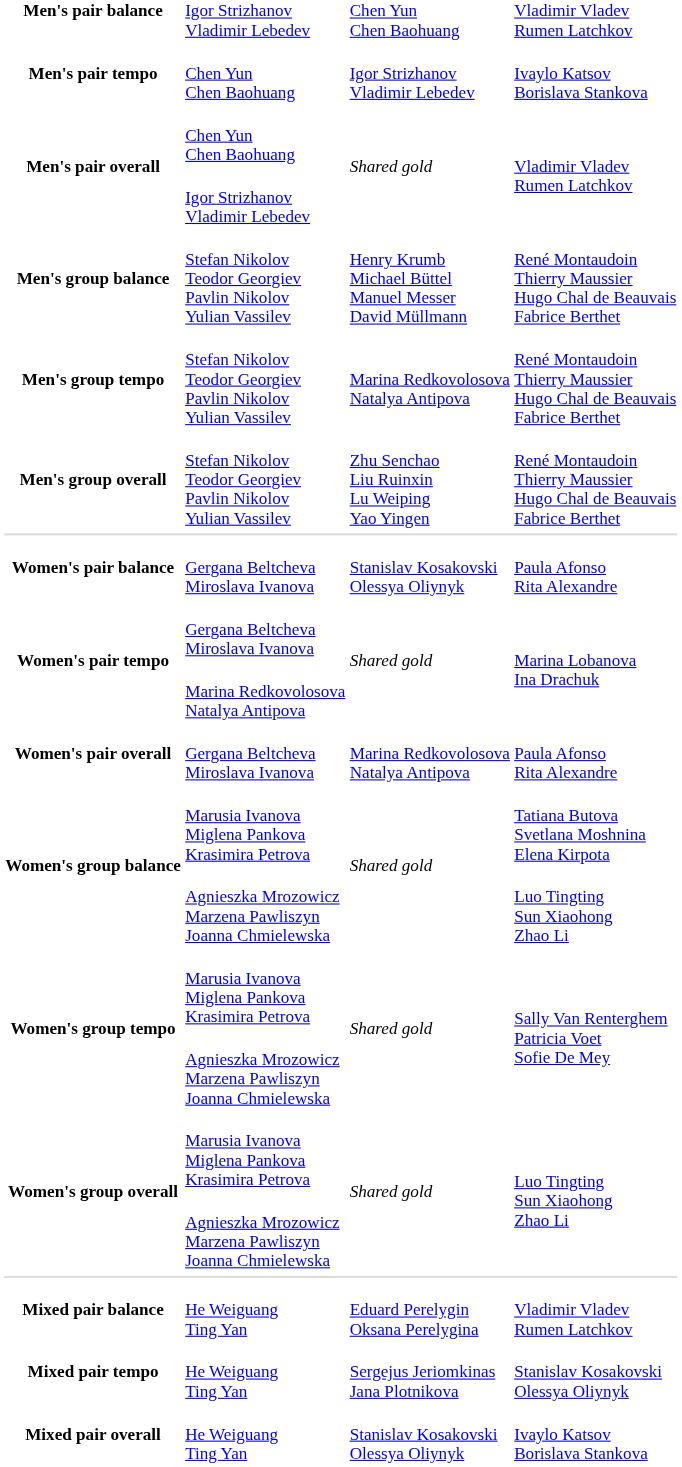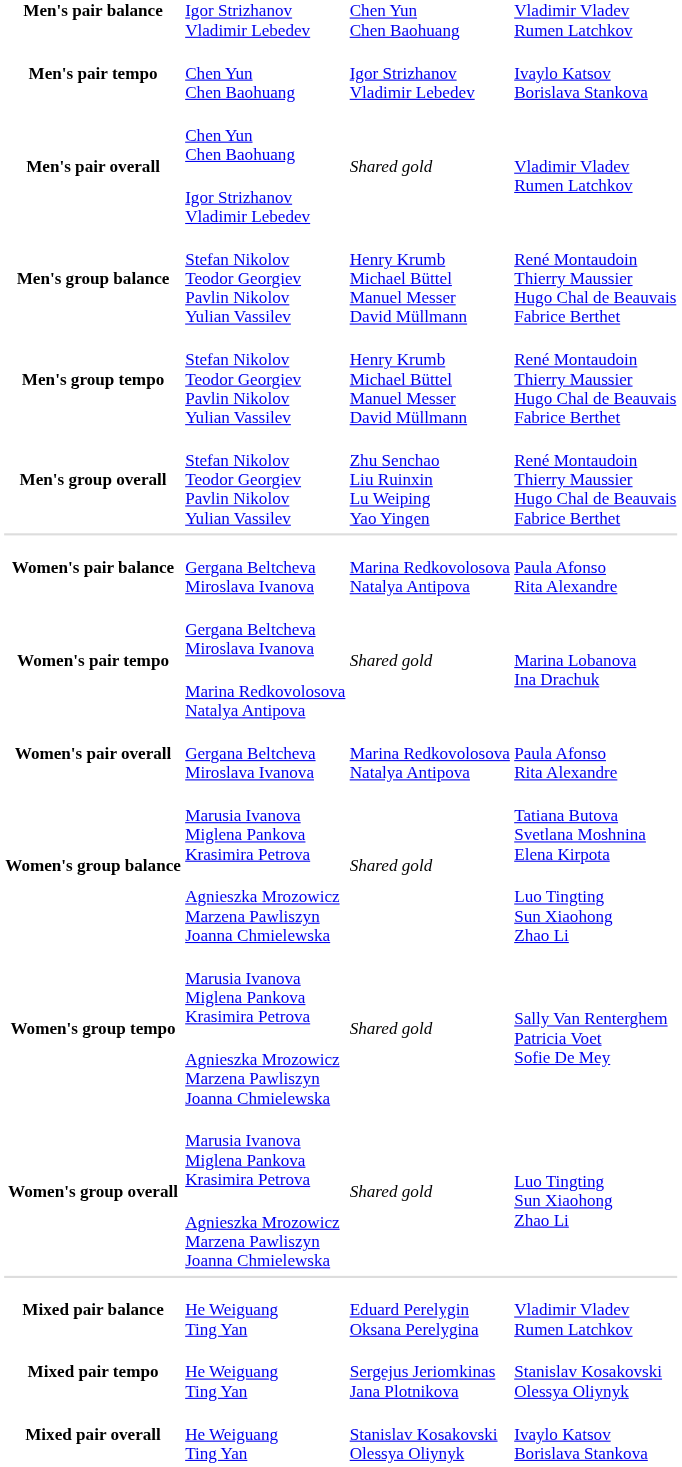Men's group tempo | column 3: Marina Redkovolosova Natalya Antipova -> Henry Krumb Michael Büttel Manuel Messer David Müllmann
Women's pair balance | column 3: Stanislav Kosakovski Olessya Oliynyk -> Marina Redkovolosova Natalya Antipova
